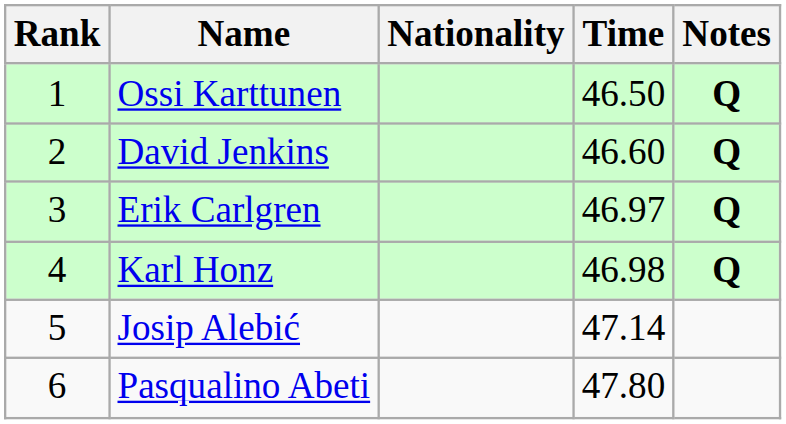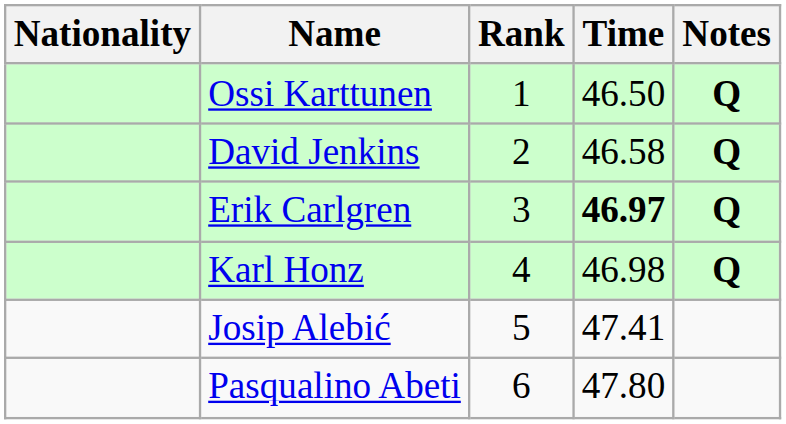columns swapped: Rank <-> Nationality
David Jenkins | Time: 46.60 -> 46.58
Erik Carlgren | Time: normal -> bold
Josip Alebić | Time: 47.14 -> 47.41
